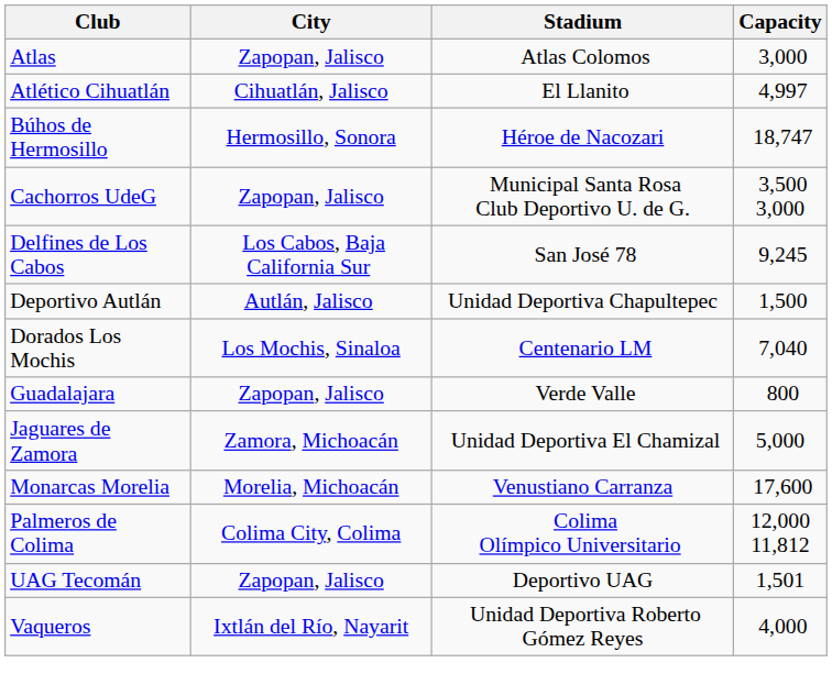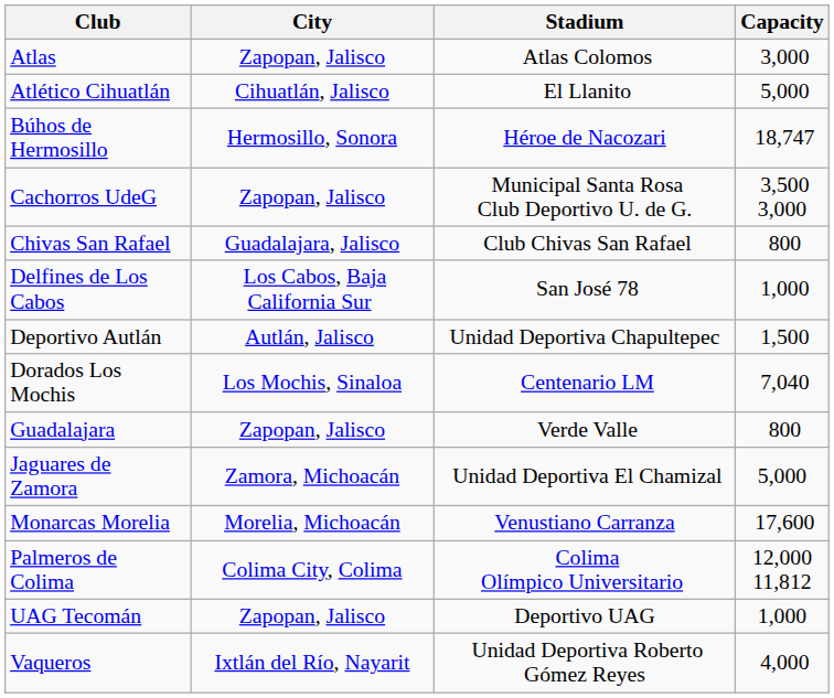Atlético Cihuatlán | Capacity: 4,997 -> 5,000
+ row: Chivas San Rafael | Guadalajara, Jalisco | Club Chivas San Rafael | 800
Delfines de Los Cabos | Capacity: 9,245 -> 1,000
UAG Tecomán | Capacity: 1,501 -> 1,000
